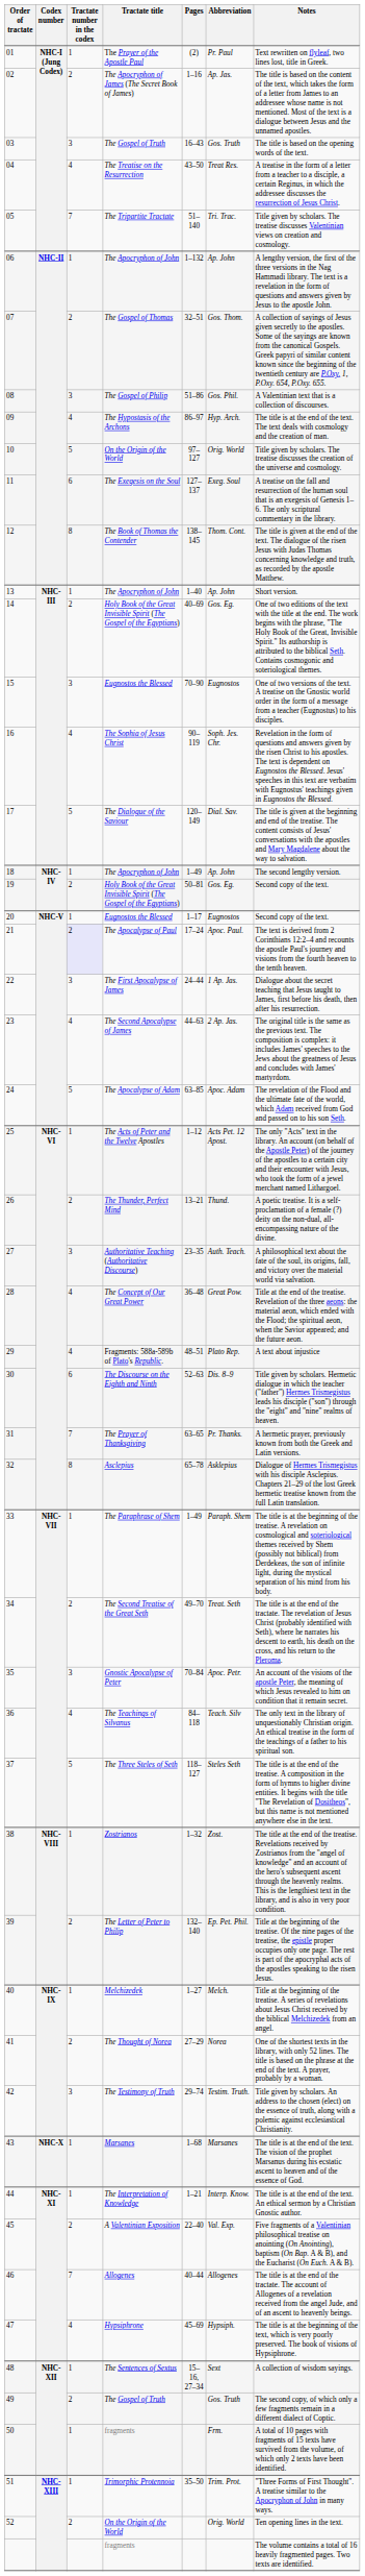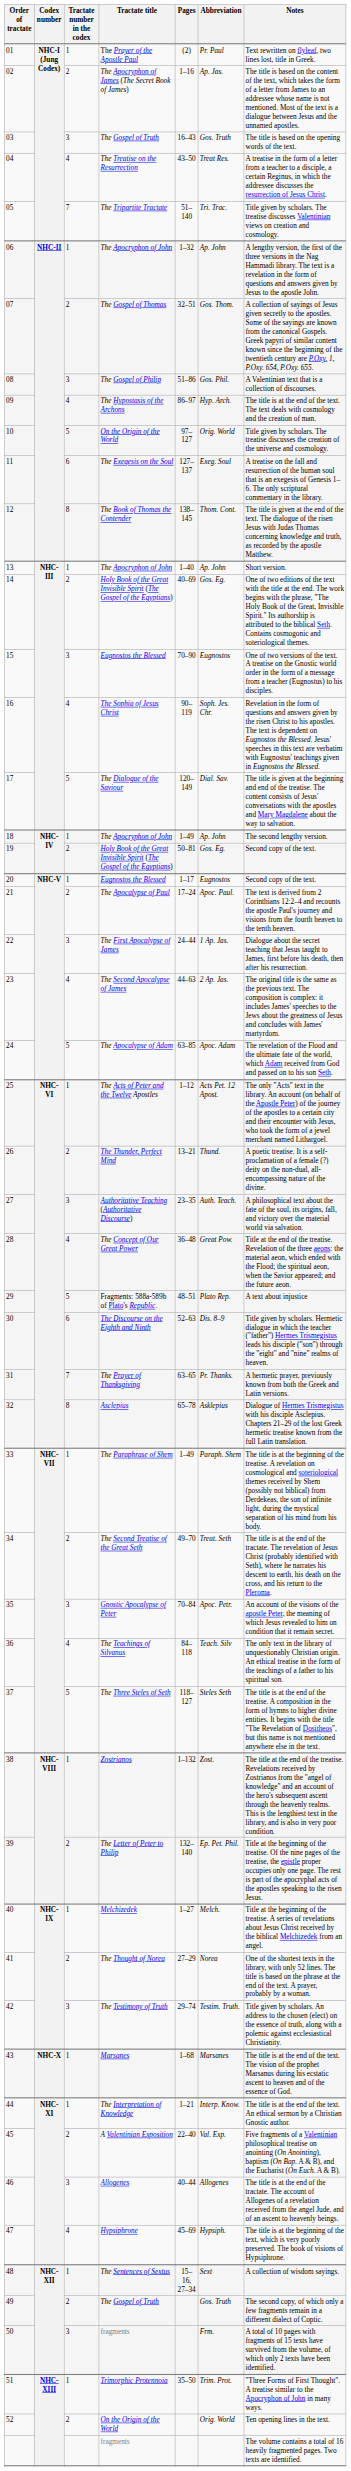06 | Pages: 1–132 -> 1–32
21 | Tractate number in the codex: lavender background -> no background
29 | Tractate number in the codex: 4 -> 5
38 | Pages: 1–32 -> 1–132
46 | Tractate number in the codex: 7 -> 3
50 | Tractate number in the codex: 1 -> 3
